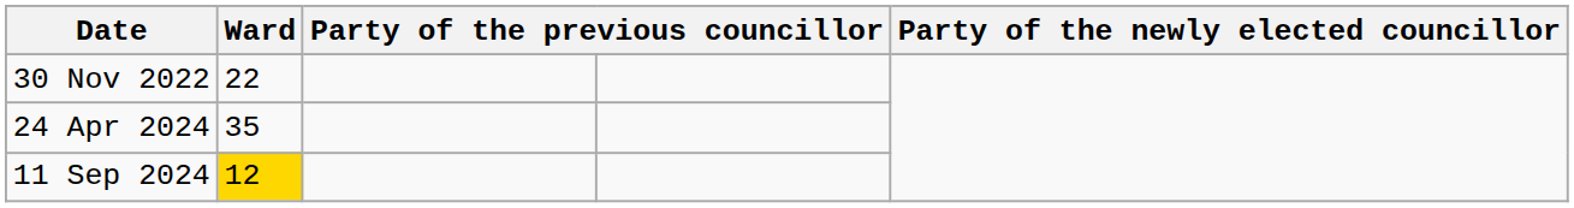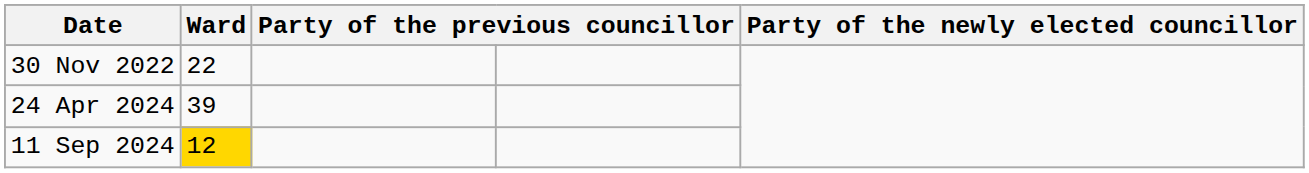24 Apr 2024 | Ward: 35 -> 39
